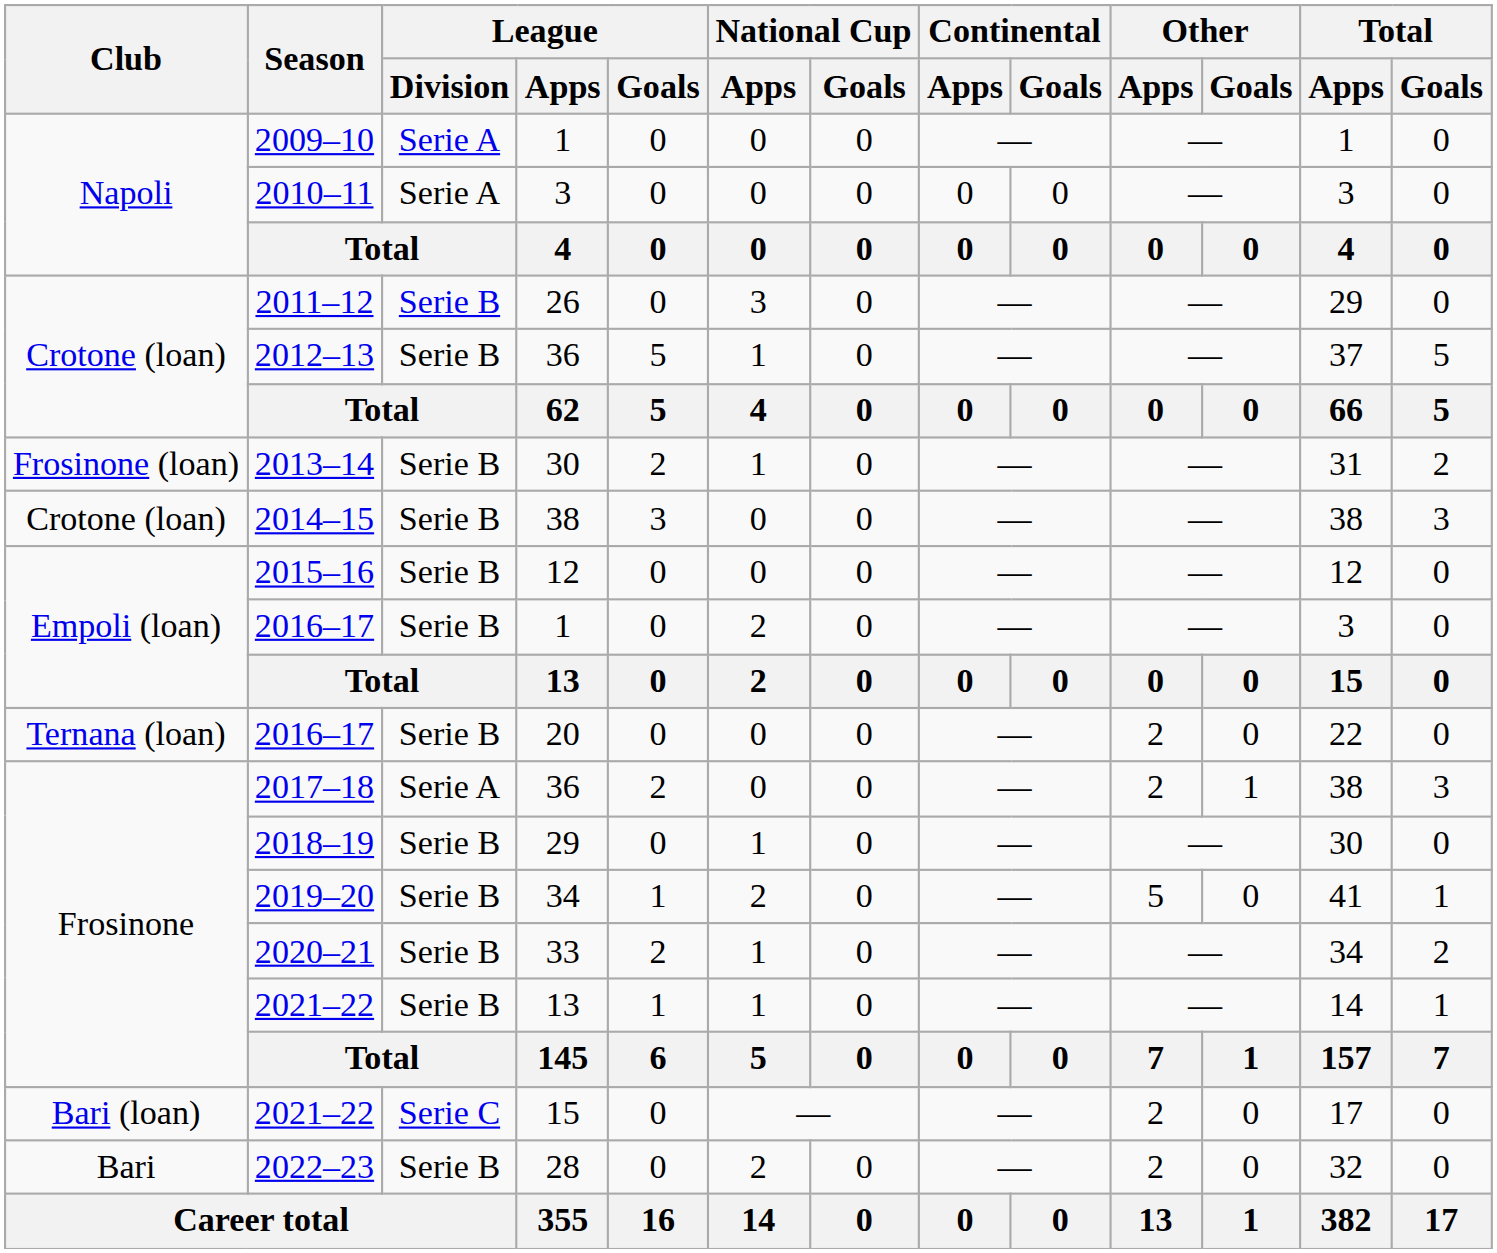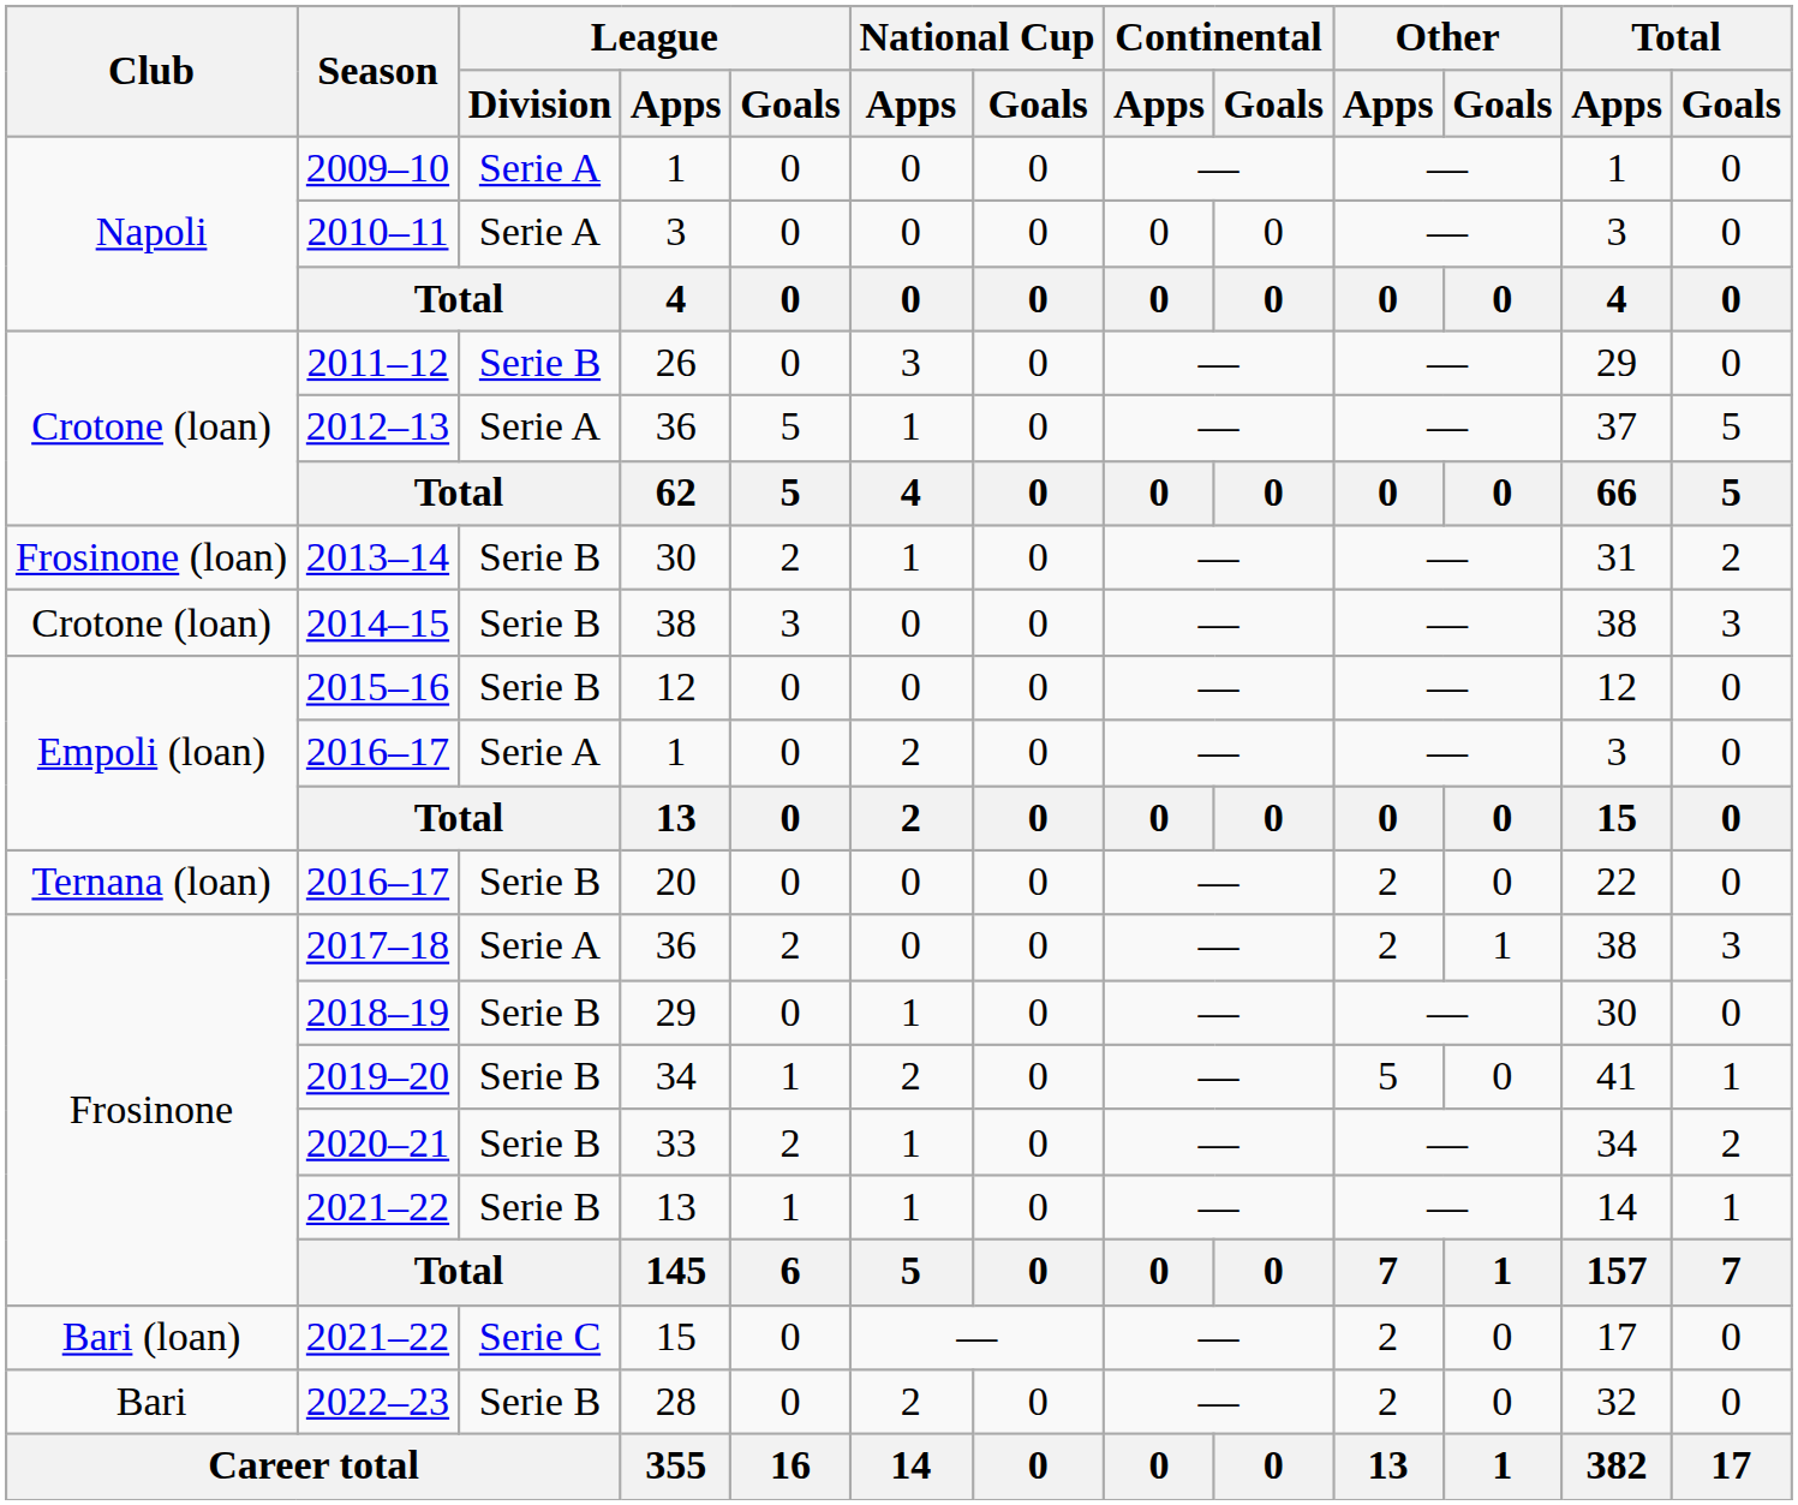2012–13 | League / Division: Serie B -> Serie A
2016–17 / 1 | League / Division: Serie B -> Serie A
